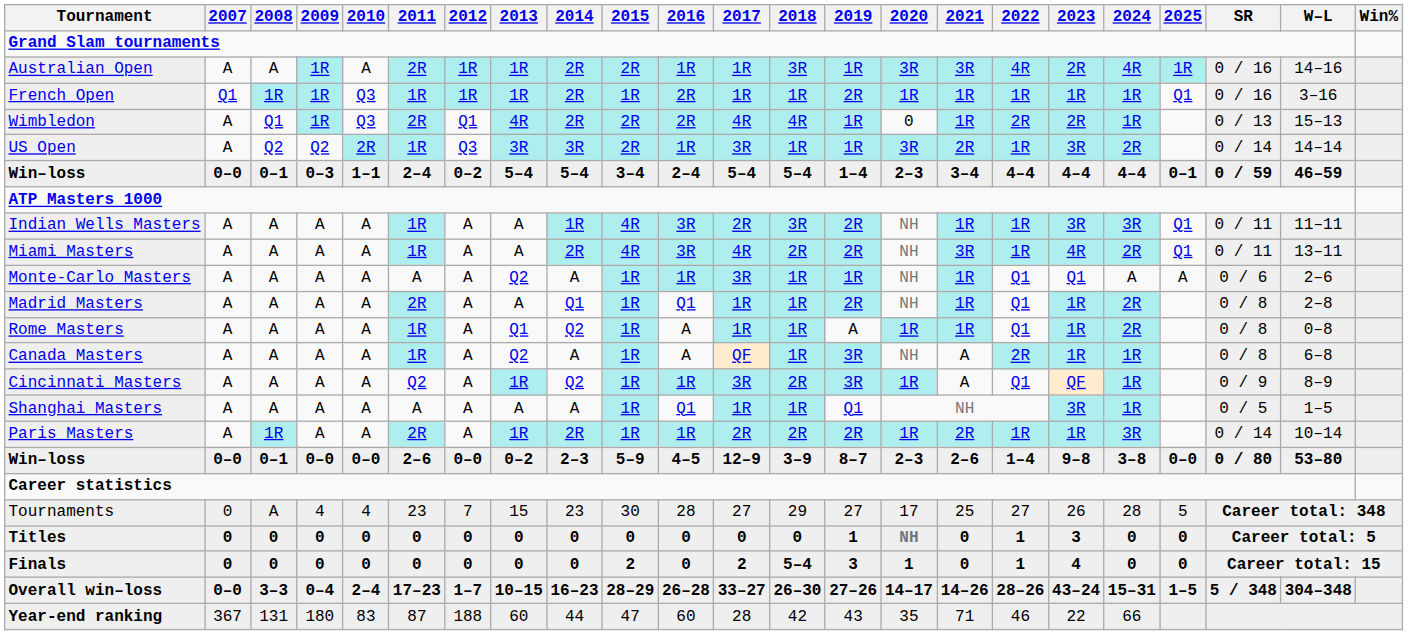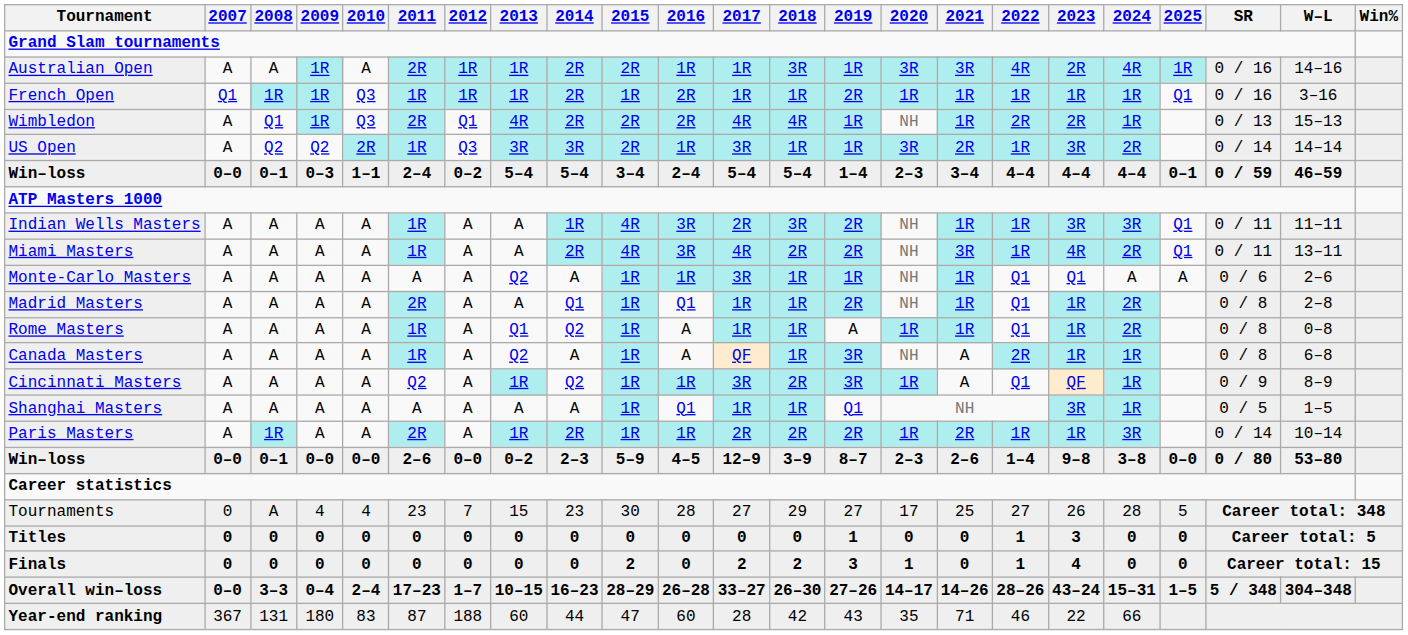Wimbledon | 2020: 0 -> NH
Titles | 2020: NH -> 0
Finals | 2018: 5–4 -> 2
